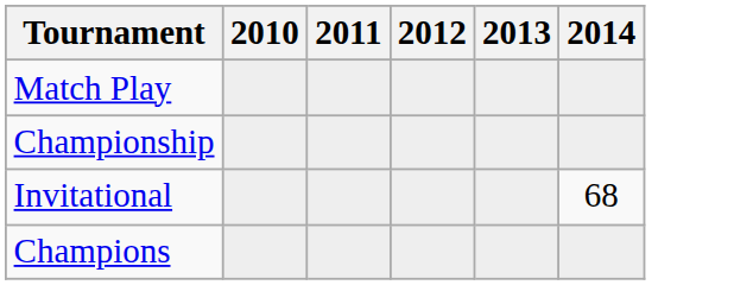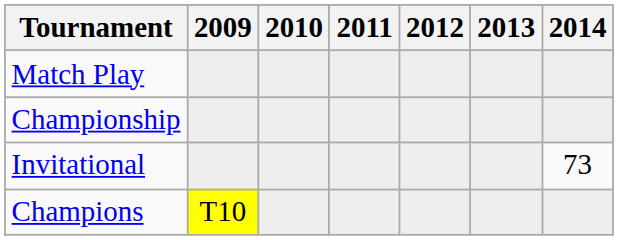+ column: 2009 | T10
Invitational | 2014: 68 -> 73
